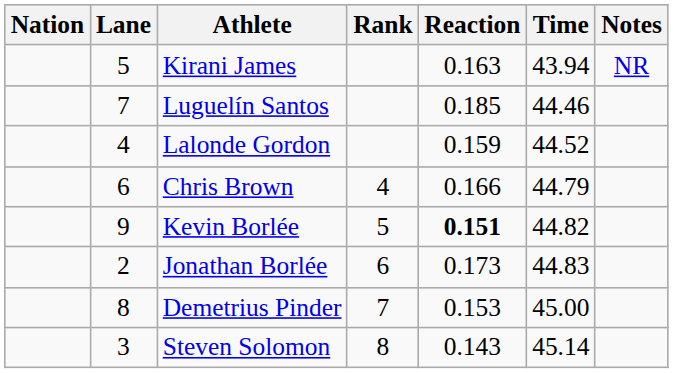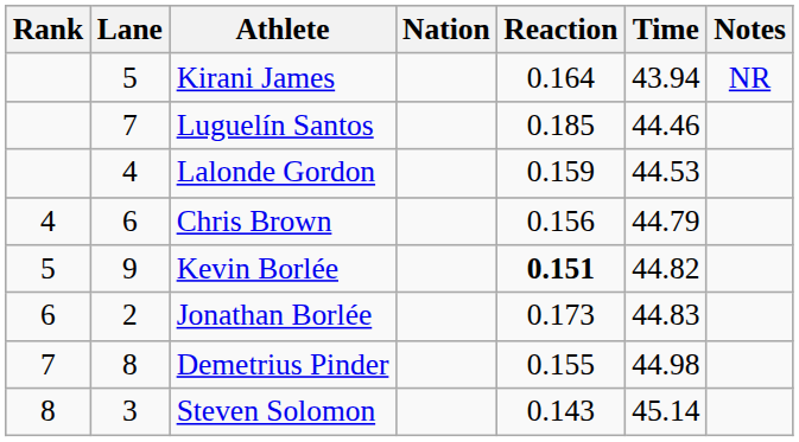columns swapped: Rank <-> Nation
Kirani James | Reaction: 0.163 -> 0.164
Lalonde Gordon | Time: 44.52 -> 44.53
Chris Brown | Reaction: 0.166 -> 0.156
Demetrius Pinder | Reaction: 0.153 -> 0.155
Demetrius Pinder | Time: 45.00 -> 44.98
